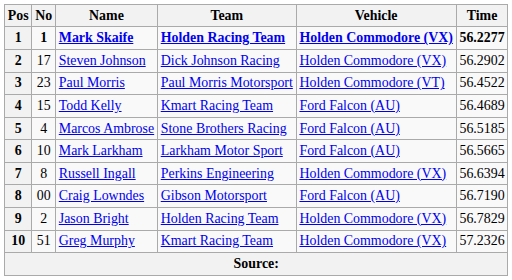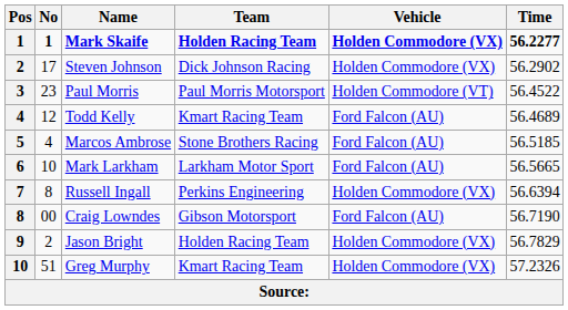Todd Kelly | No: 15 -> 12
